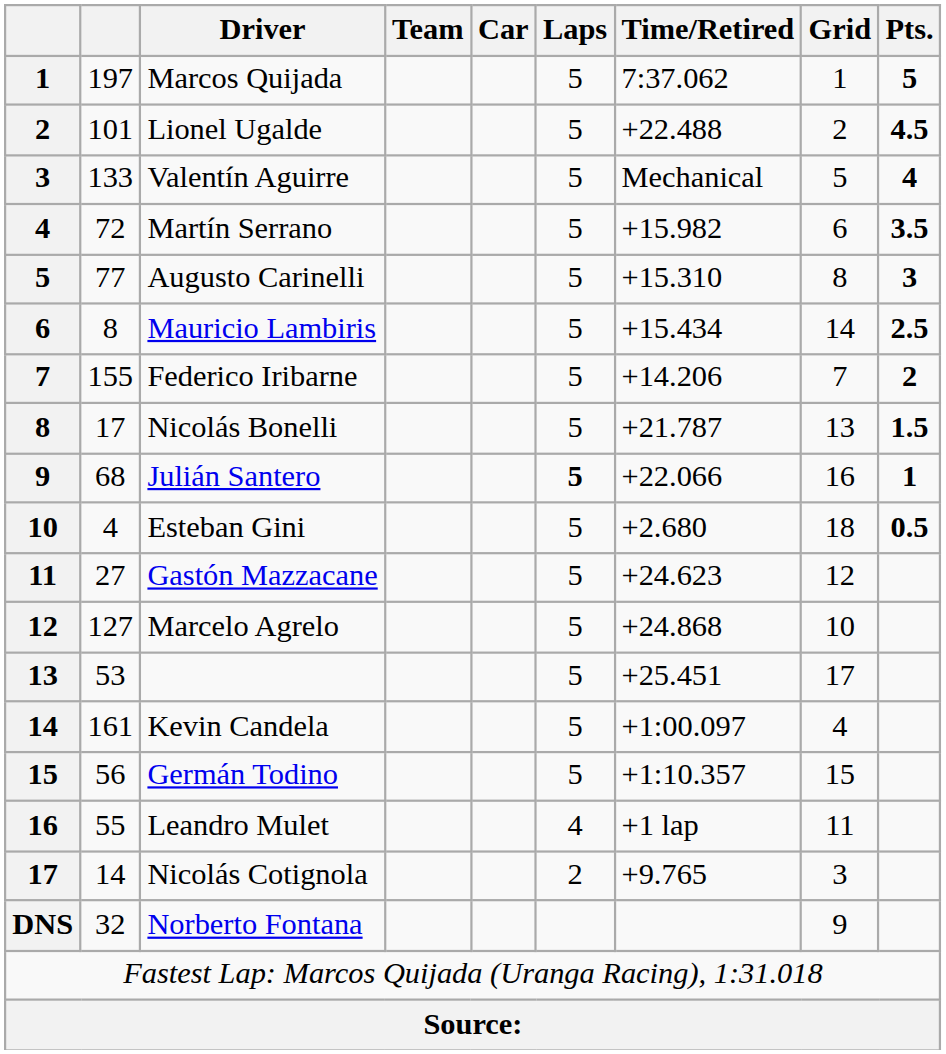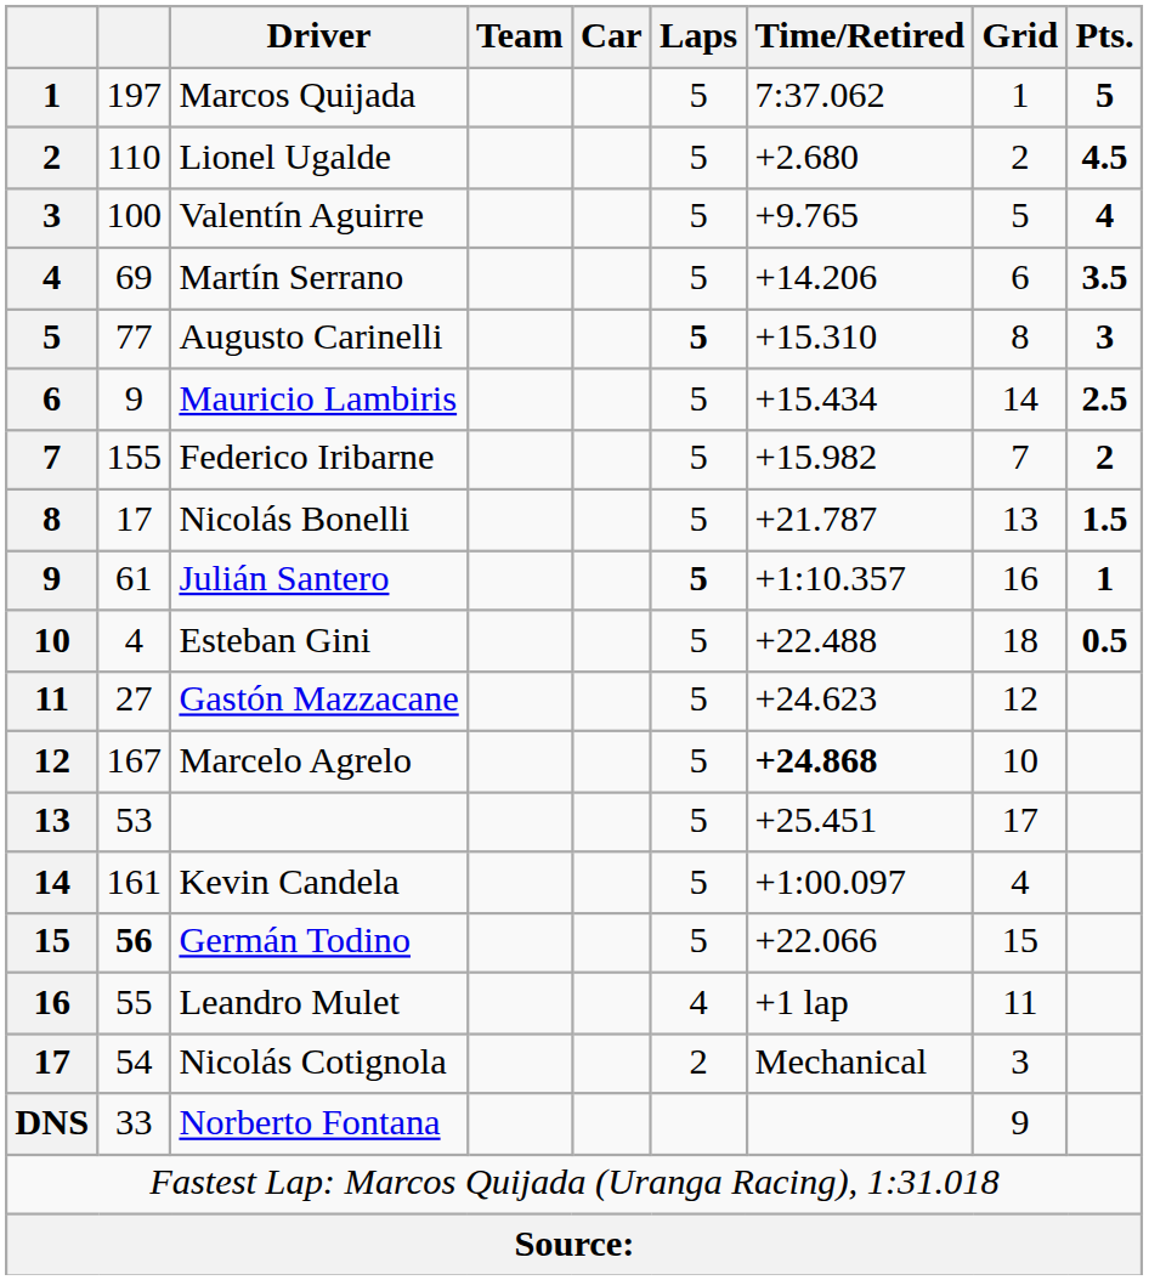Lionel Ugalde | column 2: 101 -> 110
Lionel Ugalde | Time/Retired: +22.488 -> +2.680
Valentín Aguirre | column 2: 133 -> 100
Valentín Aguirre | Time/Retired: Mechanical -> +9.765
Martín Serrano | column 2: 72 -> 69
Martín Serrano | Time/Retired: +15.982 -> +14.206
Augusto Carinelli | Laps: normal -> bold
Mauricio Lambiris | column 2: 8 -> 9
Federico Iribarne | Time/Retired: +14.206 -> +15.982
Julián Santero | column 2: 68 -> 61
Julián Santero | Time/Retired: +22.066 -> +1:10.357
Esteban Gini | Time/Retired: +2.680 -> +22.488
Marcelo Agrelo | column 2: 127 -> 167
Marcelo Agrelo | Time/Retired: normal -> bold
Germán Todino | column 2: normal -> bold
Germán Todino | Time/Retired: +1:10.357 -> +22.066
Nicolás Cotignola | column 2: 14 -> 54
Nicolás Cotignola | Time/Retired: +9.765 -> Mechanical
Norberto Fontana | column 2: 32 -> 33
